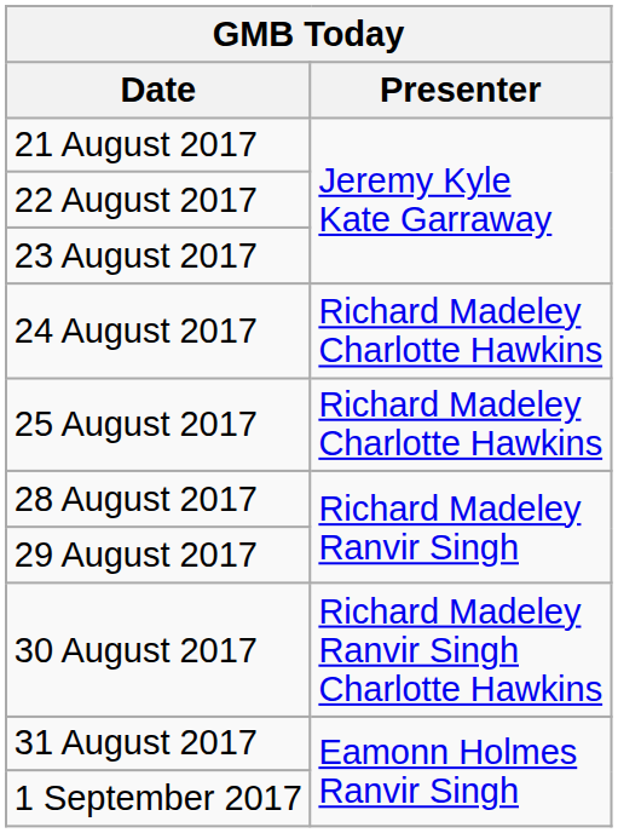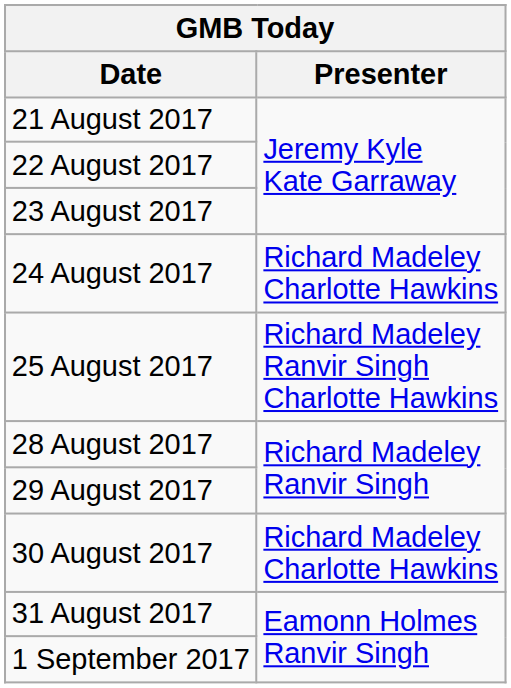25 August 2017 | Presenter: Richard Madeley Charlotte Hawkins -> Richard Madeley Ranvir Singh Charlotte Hawkins
30 August 2017 | Presenter: Richard Madeley Ranvir Singh Charlotte Hawkins -> Richard Madeley Charlotte Hawkins
